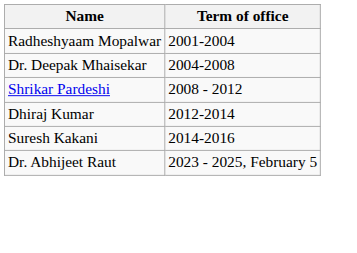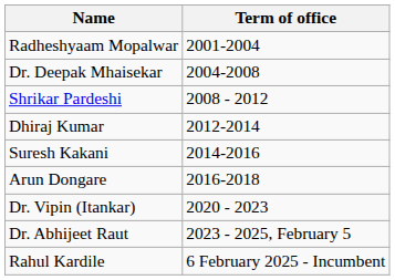+ row: Arun Dongare | 2016-2018
+ row: Dr. Vipin (Itankar) | 2020 - 2023
+ row: Rahul Kardile | 6 February 2025 - Incumbent
